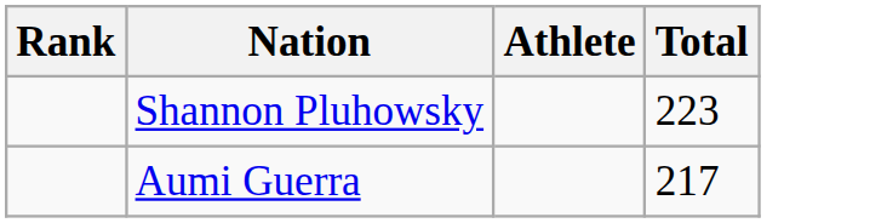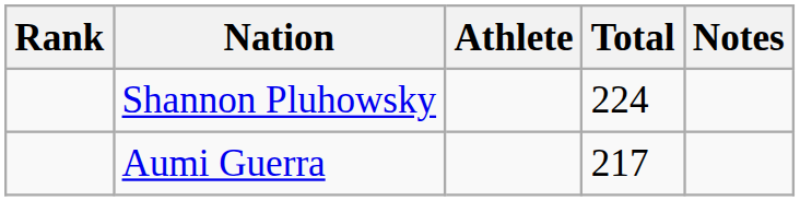+ column: Notes
Shannon Pluhowsky | Total: 223 -> 224
